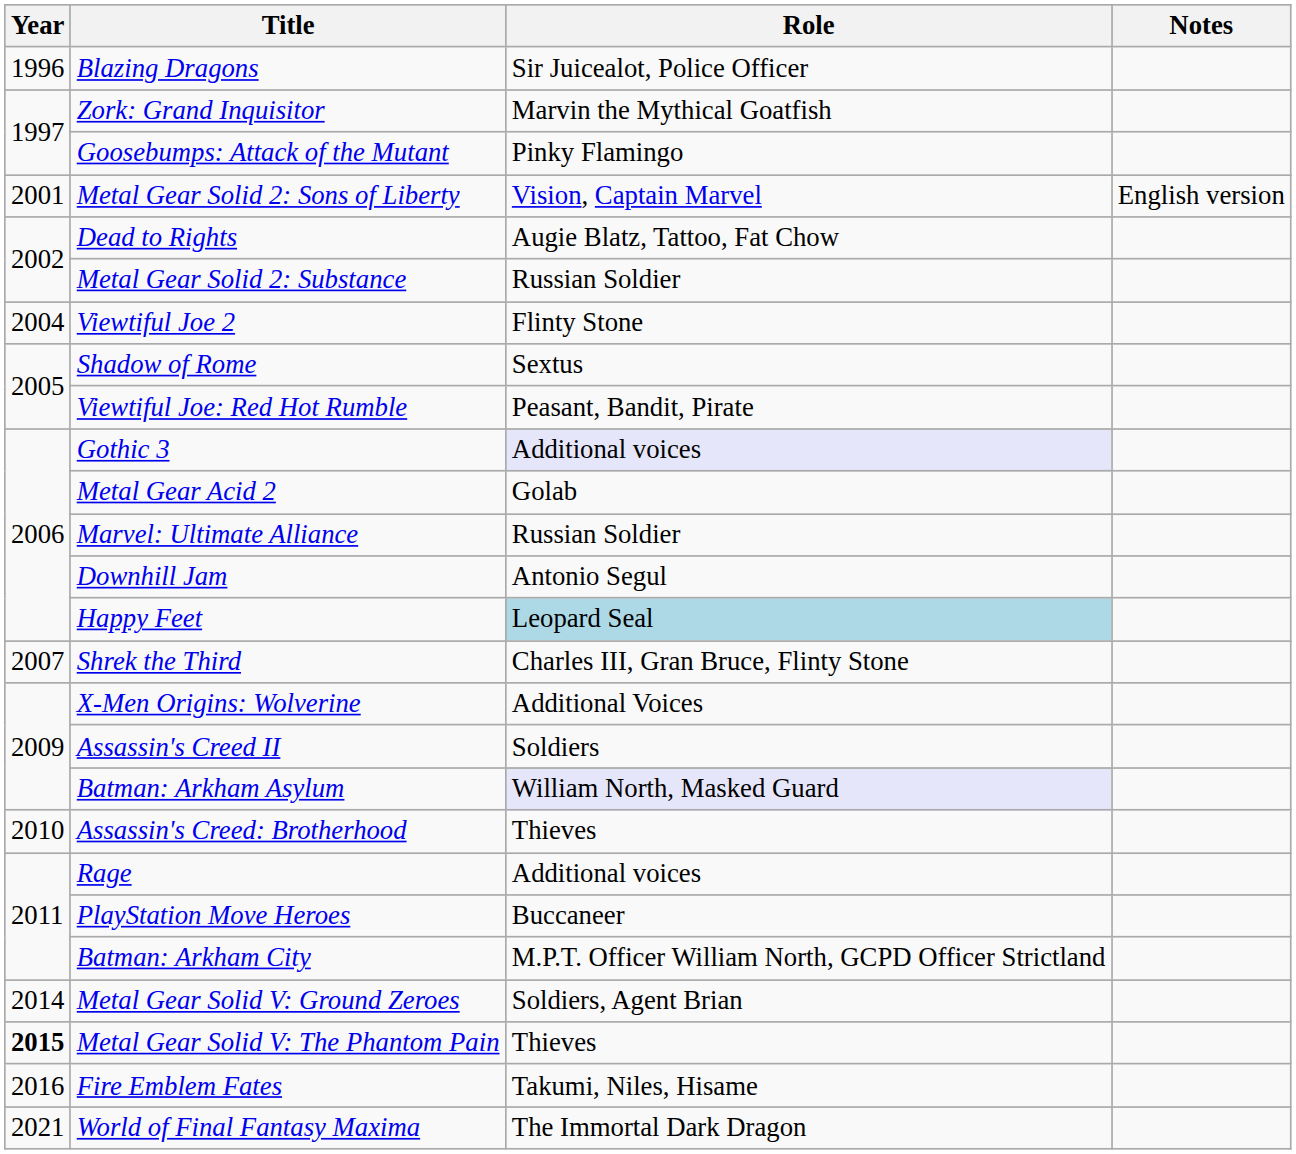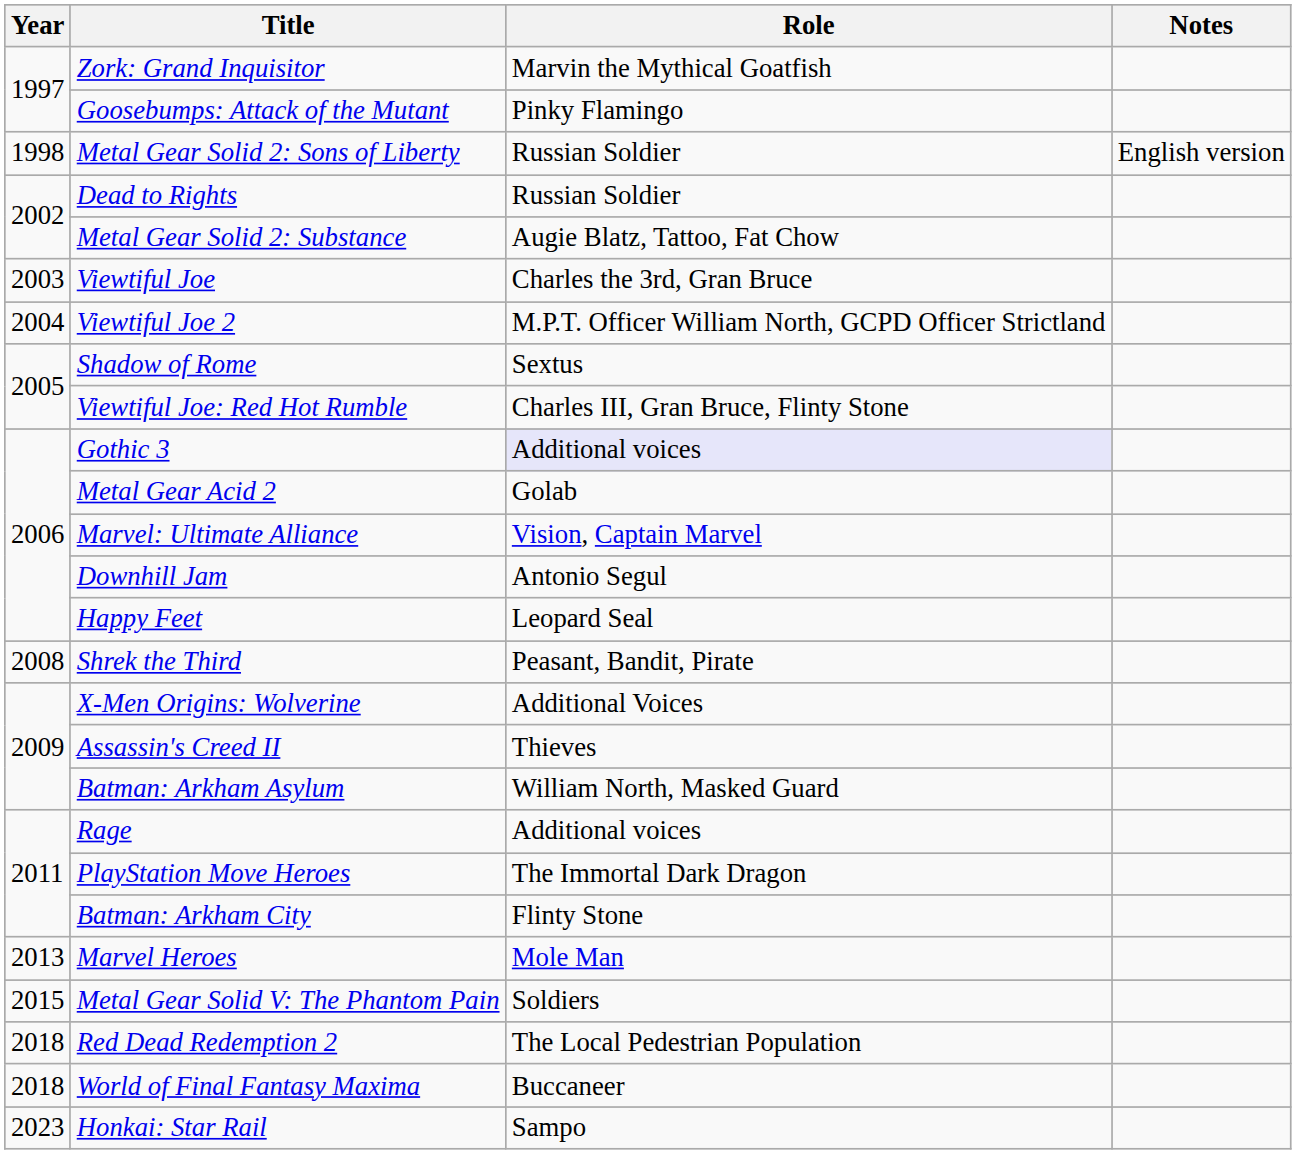- row: 1996 | Blazing Dragons | Sir Juicealot, Police Officer
Metal Gear Solid 2: Sons of Liberty | Year: 2001 -> 1998
Metal Gear Solid 2: Sons of Liberty | Role: Vision, Captain Marvel -> Russian Soldier
Dead to Rights | Role: Augie Blatz, Tattoo, Fat Chow -> Russian Soldier
Metal Gear Solid 2: Substance | Role: Russian Soldier -> Augie Blatz, Tattoo, Fat Chow
+ row: 2003 | Viewtiful Joe | Charles the 3rd, Gran Bruce
Viewtiful Joe 2 | Role: Flinty Stone -> M.P.T. Officer William North, GCPD Officer Strictland
Viewtiful Joe: Red Hot Rumble | Role: Peasant, Bandit, Pirate -> Charles III, Gran Bruce, Flinty Stone
Marvel: Ultimate Alliance | Role: Russian Soldier -> Vision, Captain Marvel
Happy Feet | Role: lightblue background -> no background
Shrek the Third | Year: 2007 -> 2008
Shrek the Third | Role: Charles III, Gran Bruce, Flinty Stone -> Peasant, Bandit, Pirate
Assassin's Creed II | Role: Soldiers -> Thieves
Batman: Arkham Asylum | Role: lavender background -> no background
- row: 2010 | Assassin's Creed: Brotherhood | Thieves
PlayStation Move Heroes | Role: Buccaneer -> The Immortal Dark Dragon
Batman: Arkham City | Role: M.P.T. Officer William North, GCPD Officer Strictland -> Flinty Stone
+ row: 2013 | Marvel Heroes | Mole Man
- row: 2014 | Metal Gear Solid V: Ground Zeroes | Soldiers, Agent Brian
Metal Gear Solid V: The Phantom Pain | Year: bold -> normal
Metal Gear Solid V: The Phantom Pain | Role: Thieves -> Soldiers
- row: 2016 | Fire Emblem Fates | Takumi, Niles, Hisame
+ row: 2018 | Red Dead Redemption 2 | The Local Pedestrian Population
World of Final Fantasy Maxima | Year: 2021 -> 2018
World of Final Fantasy Maxima | Role: The Immortal Dark Dragon -> Buccaneer
+ row: 2023 | Honkai: Star Rail | Sampo
